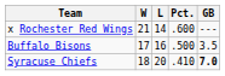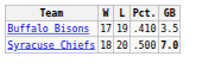- row: x Rochester Red Wings | 21 | 14 | .600 | ---
Buffalo Bisons | L: 16 -> 19
Buffalo Bisons | Pct.: .500 -> .410
Syracuse Chiefs | Pct.: .410 -> .500
